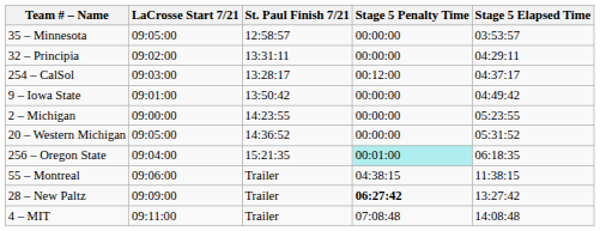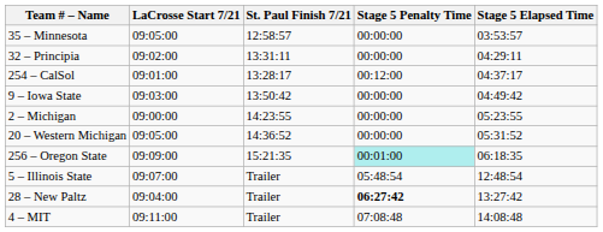254 – CalSol | LaCrosse Start 7/21: 09:03:00 -> 09:01:00
9 – Iowa State | LaCrosse Start 7/21: 09:01:00 -> 09:03:00
256 – Oregon State | LaCrosse Start 7/21: 09:04:00 -> 09:09:00
+ row: 5 – Illinois State | 09:07:00 | Trailer | 05:48:54 | 12:48:54
- row: 55 – Montreal | 09:06:00 | Trailer | 04:38:15 | 11:38:15
28 – New Paltz | LaCrosse Start 7/21: 09:09:00 -> 09:04:00
